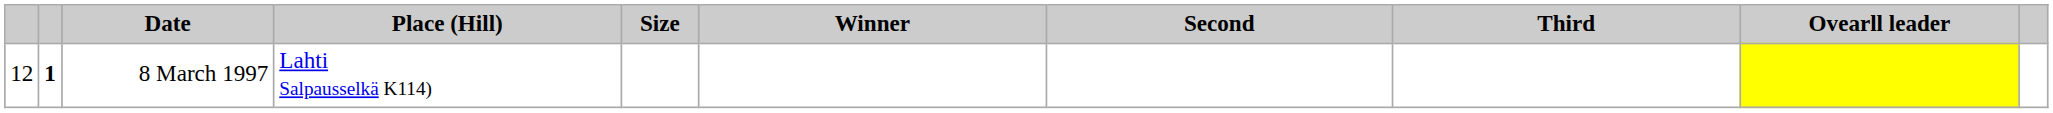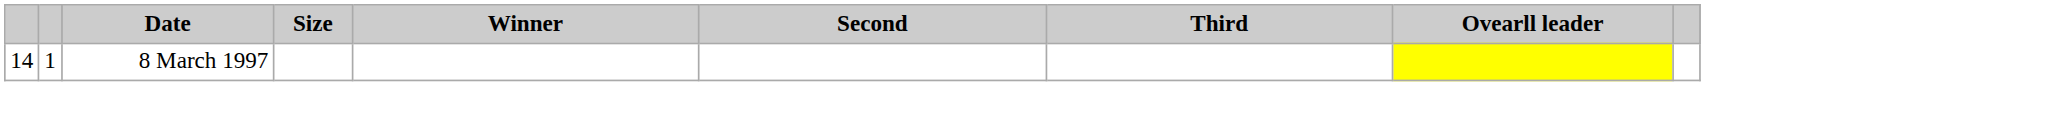- column: Place (Hill) | Lahti Salpausselkä K114)
8 March 1997 | column 1: 12 -> 14
8 March 1997 | column 2: bold -> normal
